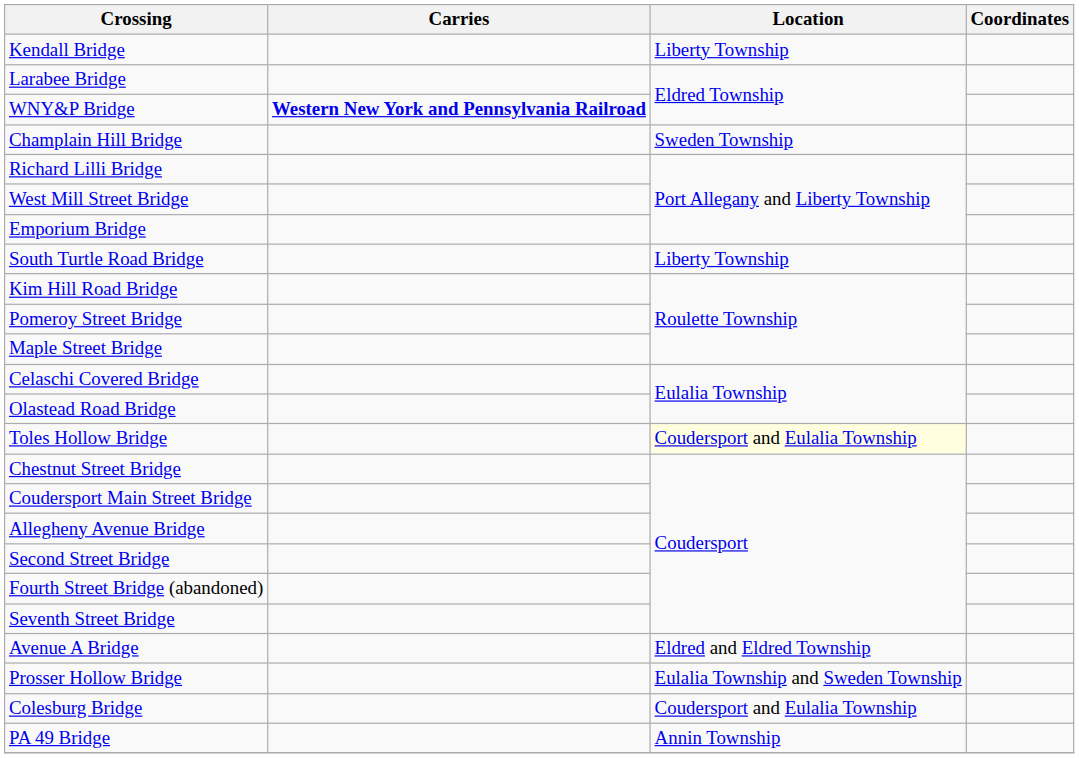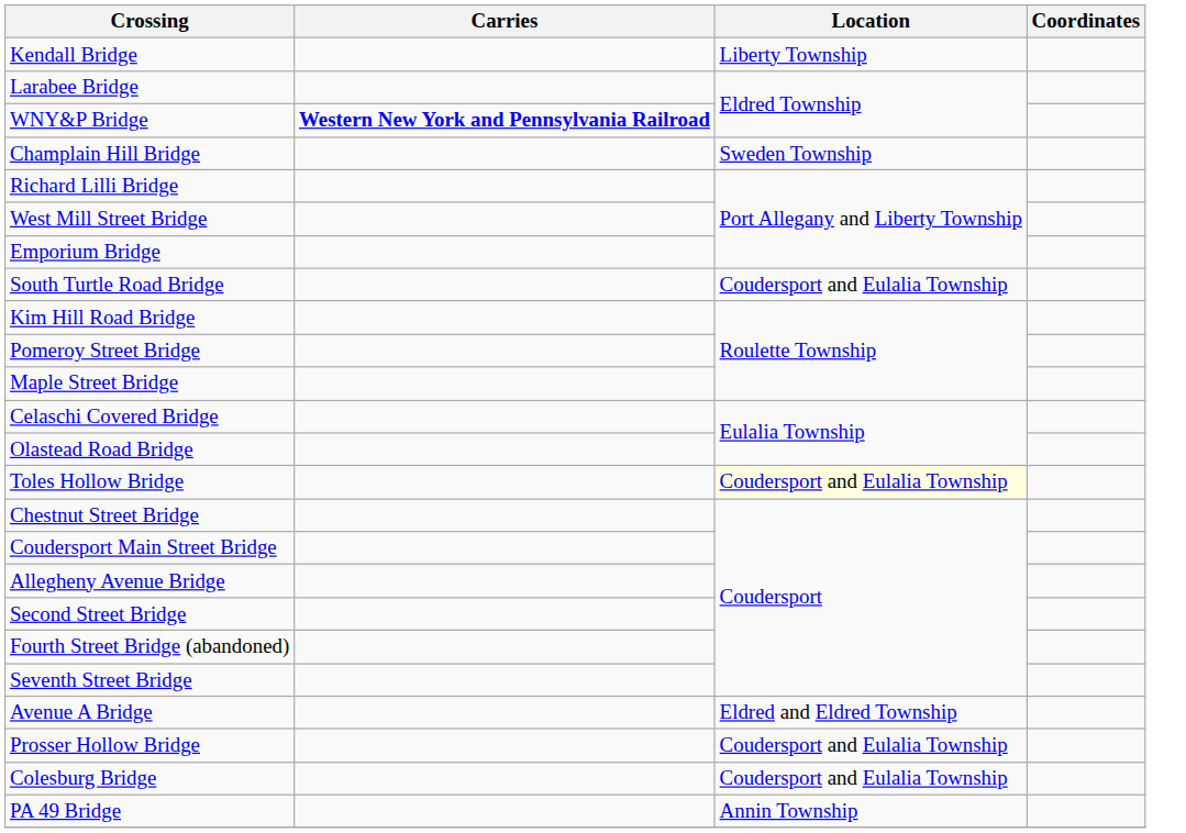South Turtle Road Bridge | Location: Liberty Township -> Coudersport and Eulalia Township
Prosser Hollow Bridge | Location: Eulalia Township and Sweden Township -> Coudersport and Eulalia Township
